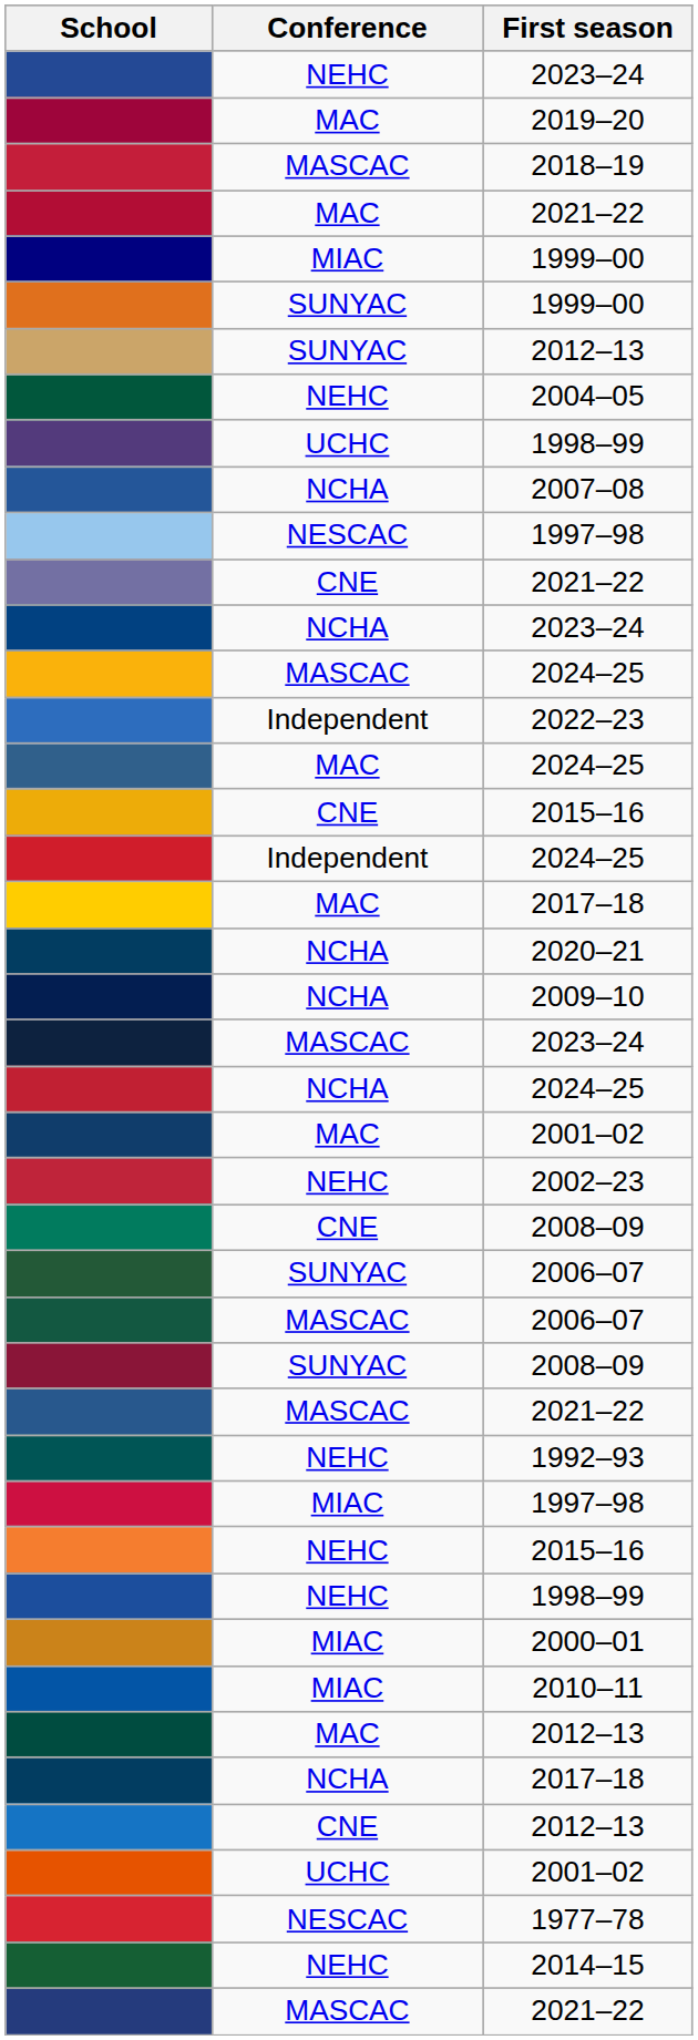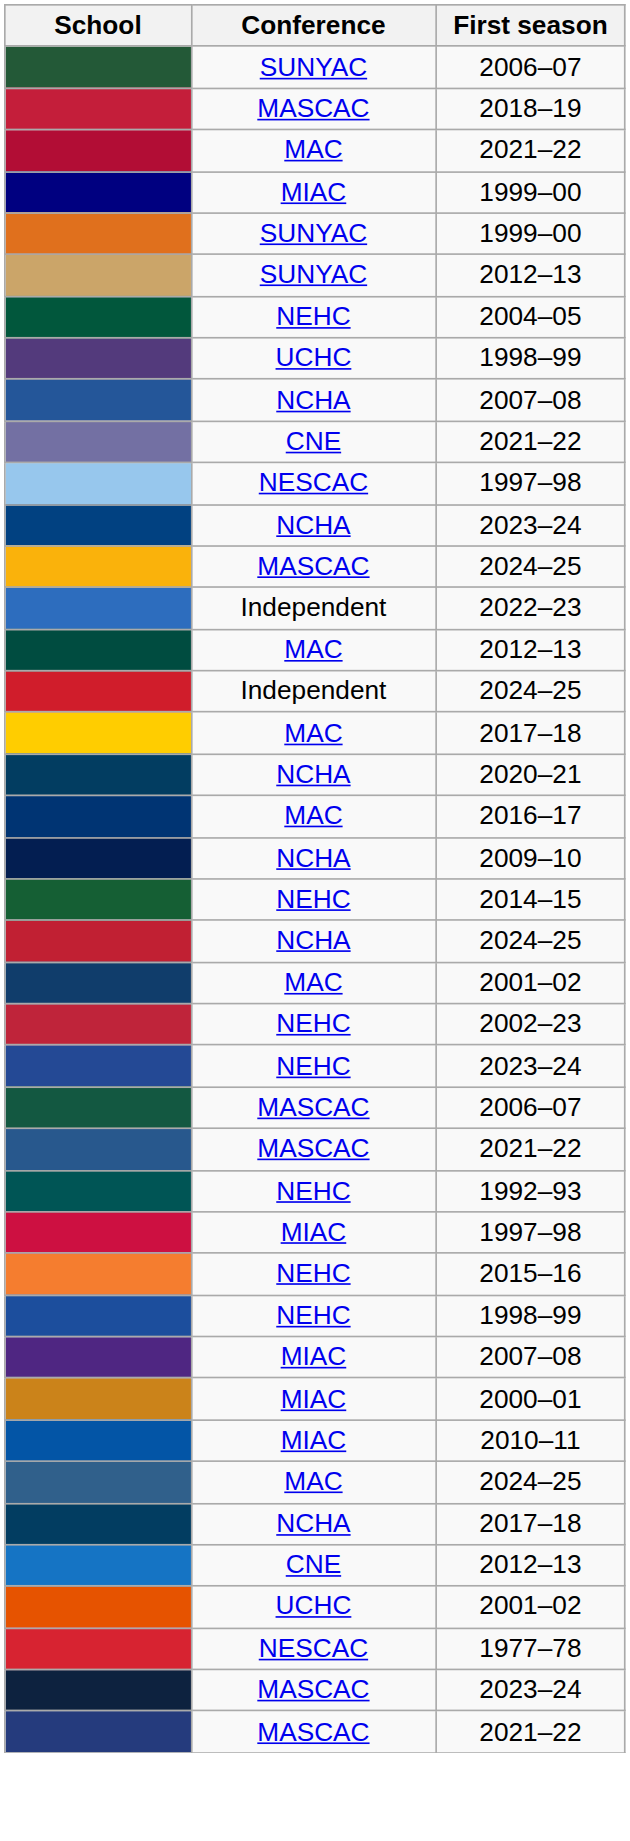rows swapped: NEHC / 2023–24 <-> SUNYAC / 2006–07
- row: MAC | 2019–20
rows swapped: CNE / 2021–22 <-> NESCAC / 1997–98
rows swapped: MAC / 2024–25 <-> MAC / 2012–13
- row: CNE | 2015–16
+ row: MAC | 2016–17
rows swapped: MASCAC / 2023–24 <-> 2014–15
- row: CNE | 2008–09
- row: SUNYAC | 2008–09
+ row: MIAC | 2007–08
